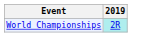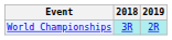+ column: 2018 | 3R
